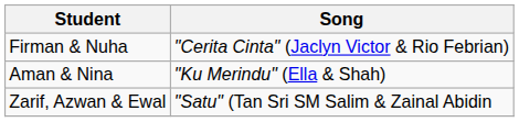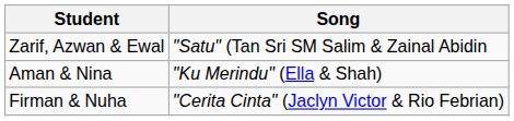rows swapped: Firman & Nuha <-> Zarif, Azwan & Ewal
